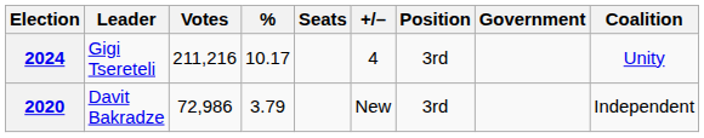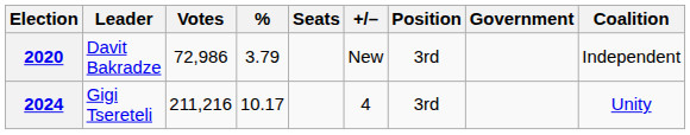rows swapped: 2020 <-> 2024
